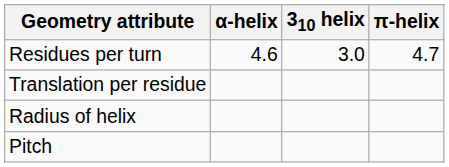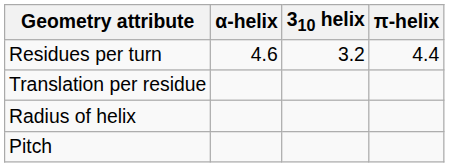Residues per turn | 310 helix: 3.0 -> 3.2
Residues per turn | π-helix: 4.7 -> 4.4
